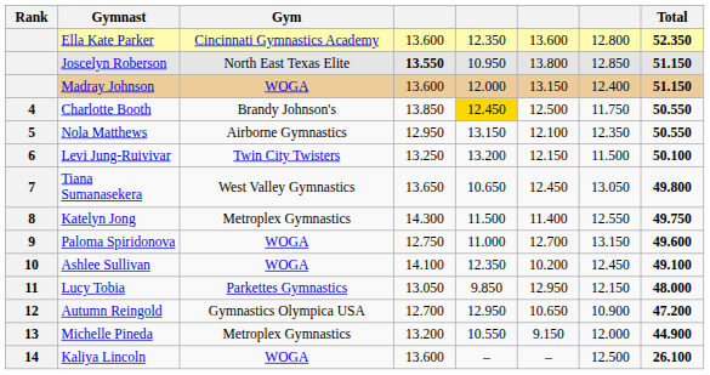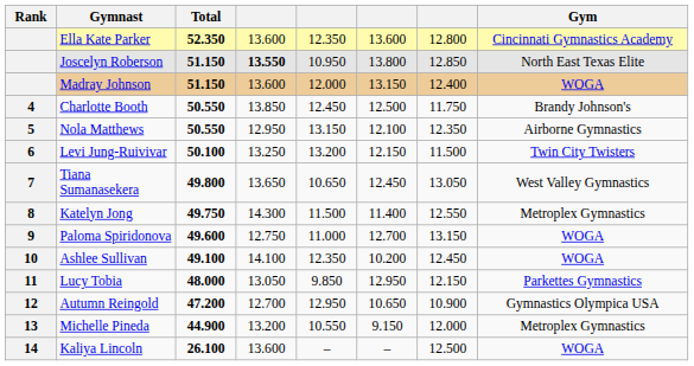columns swapped: Gym <-> Total
Charlotte Booth | column 5: gold background -> no background
